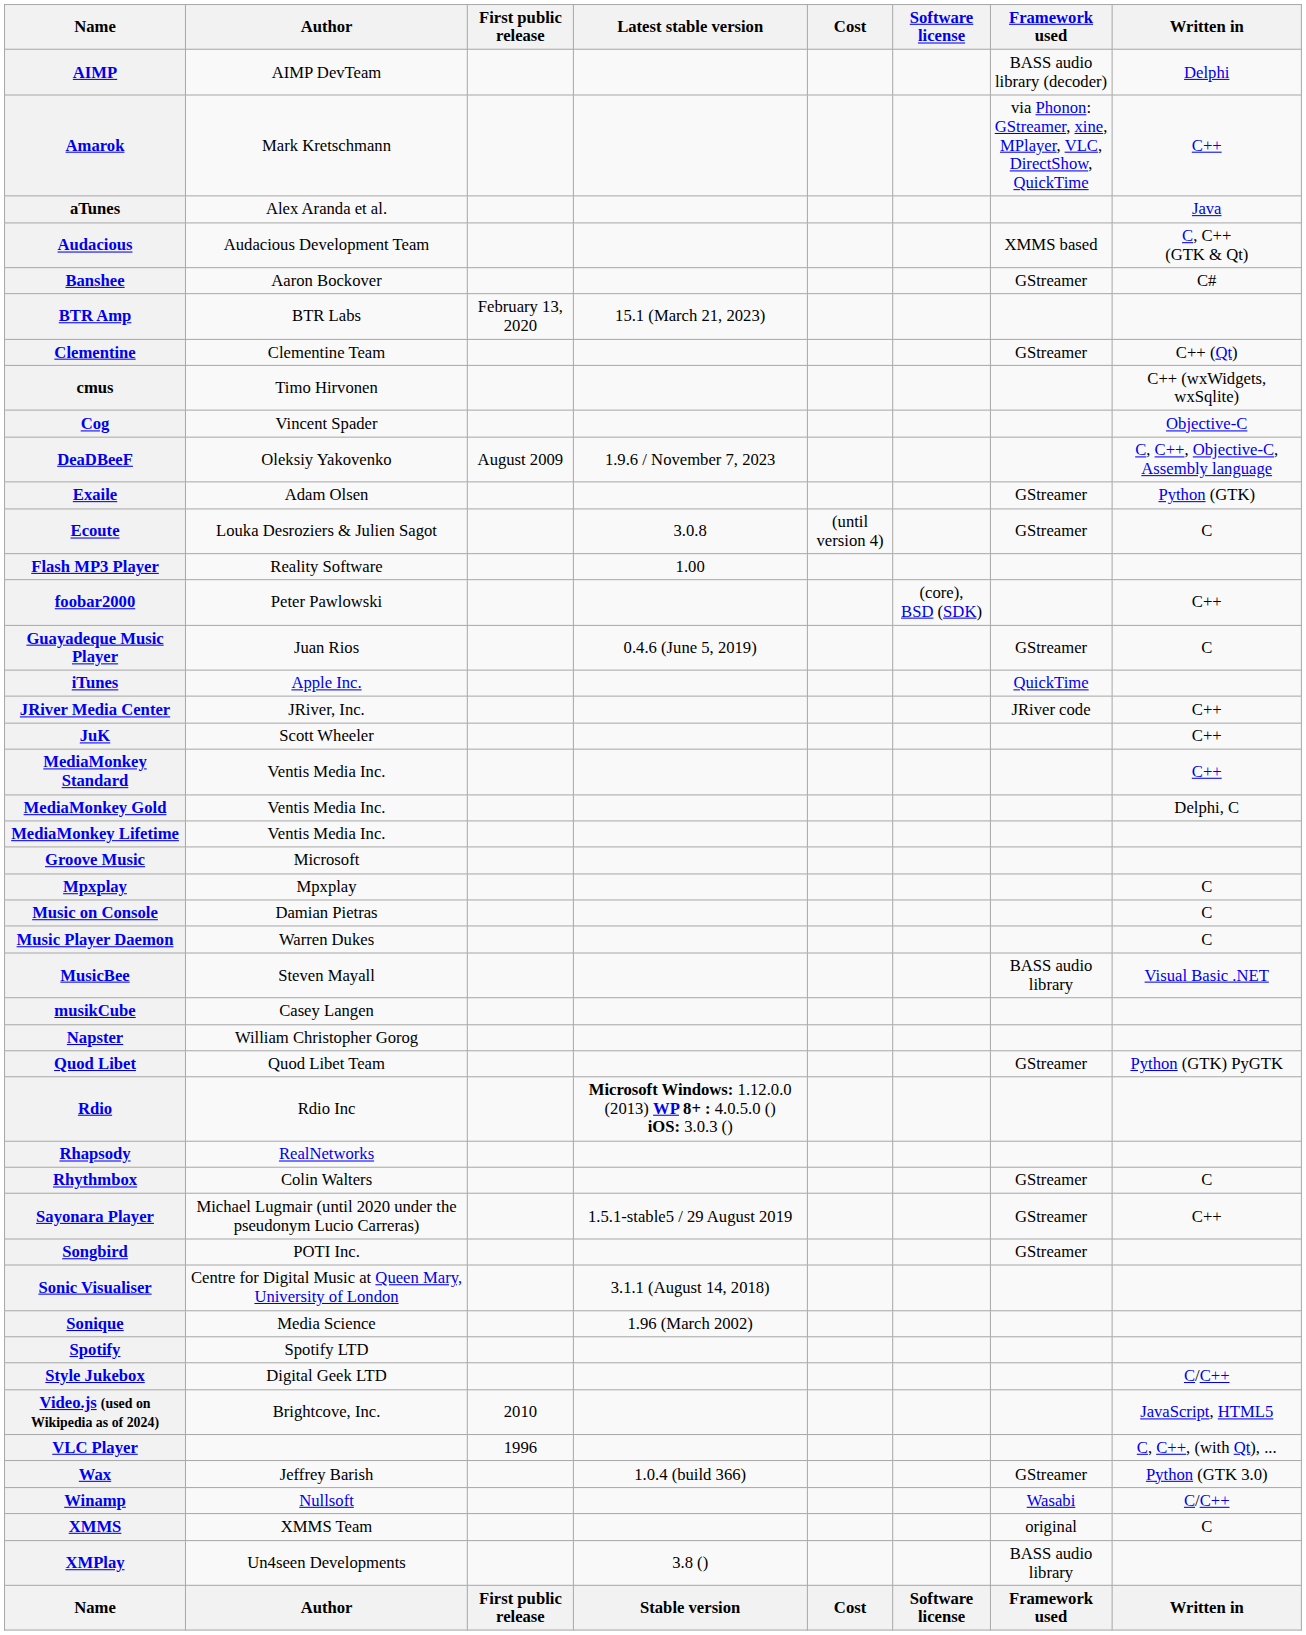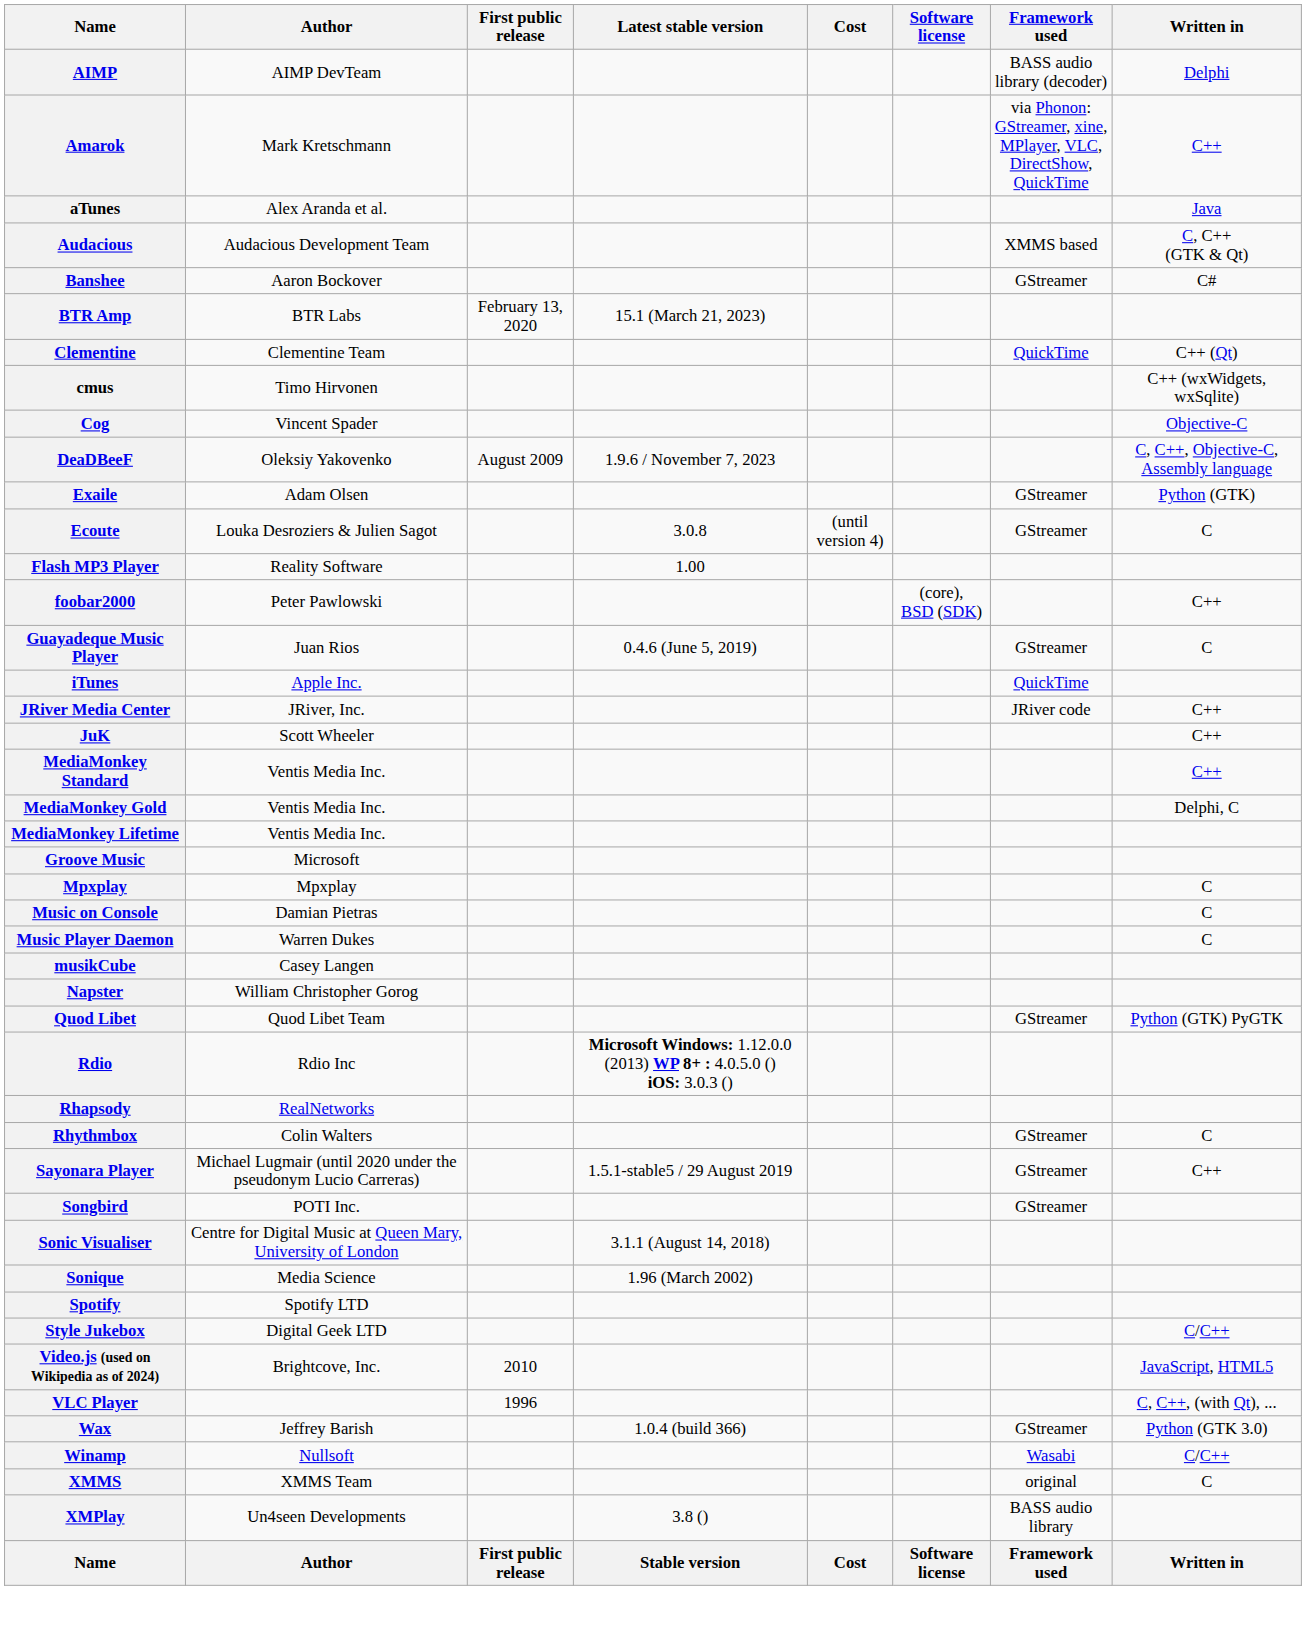Clementine | Framework used: GStreamer -> QuickTime
- row: MusicBee | Steven Mayall | BASS audio library | Visual Basic .NET
